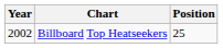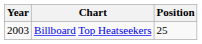Billboard Top Heatseekers | Year: 2002 -> 2003
